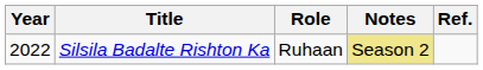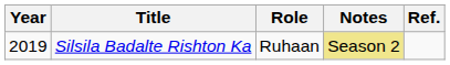Silsila Badalte Rishton Ka | Year: 2022 -> 2019
